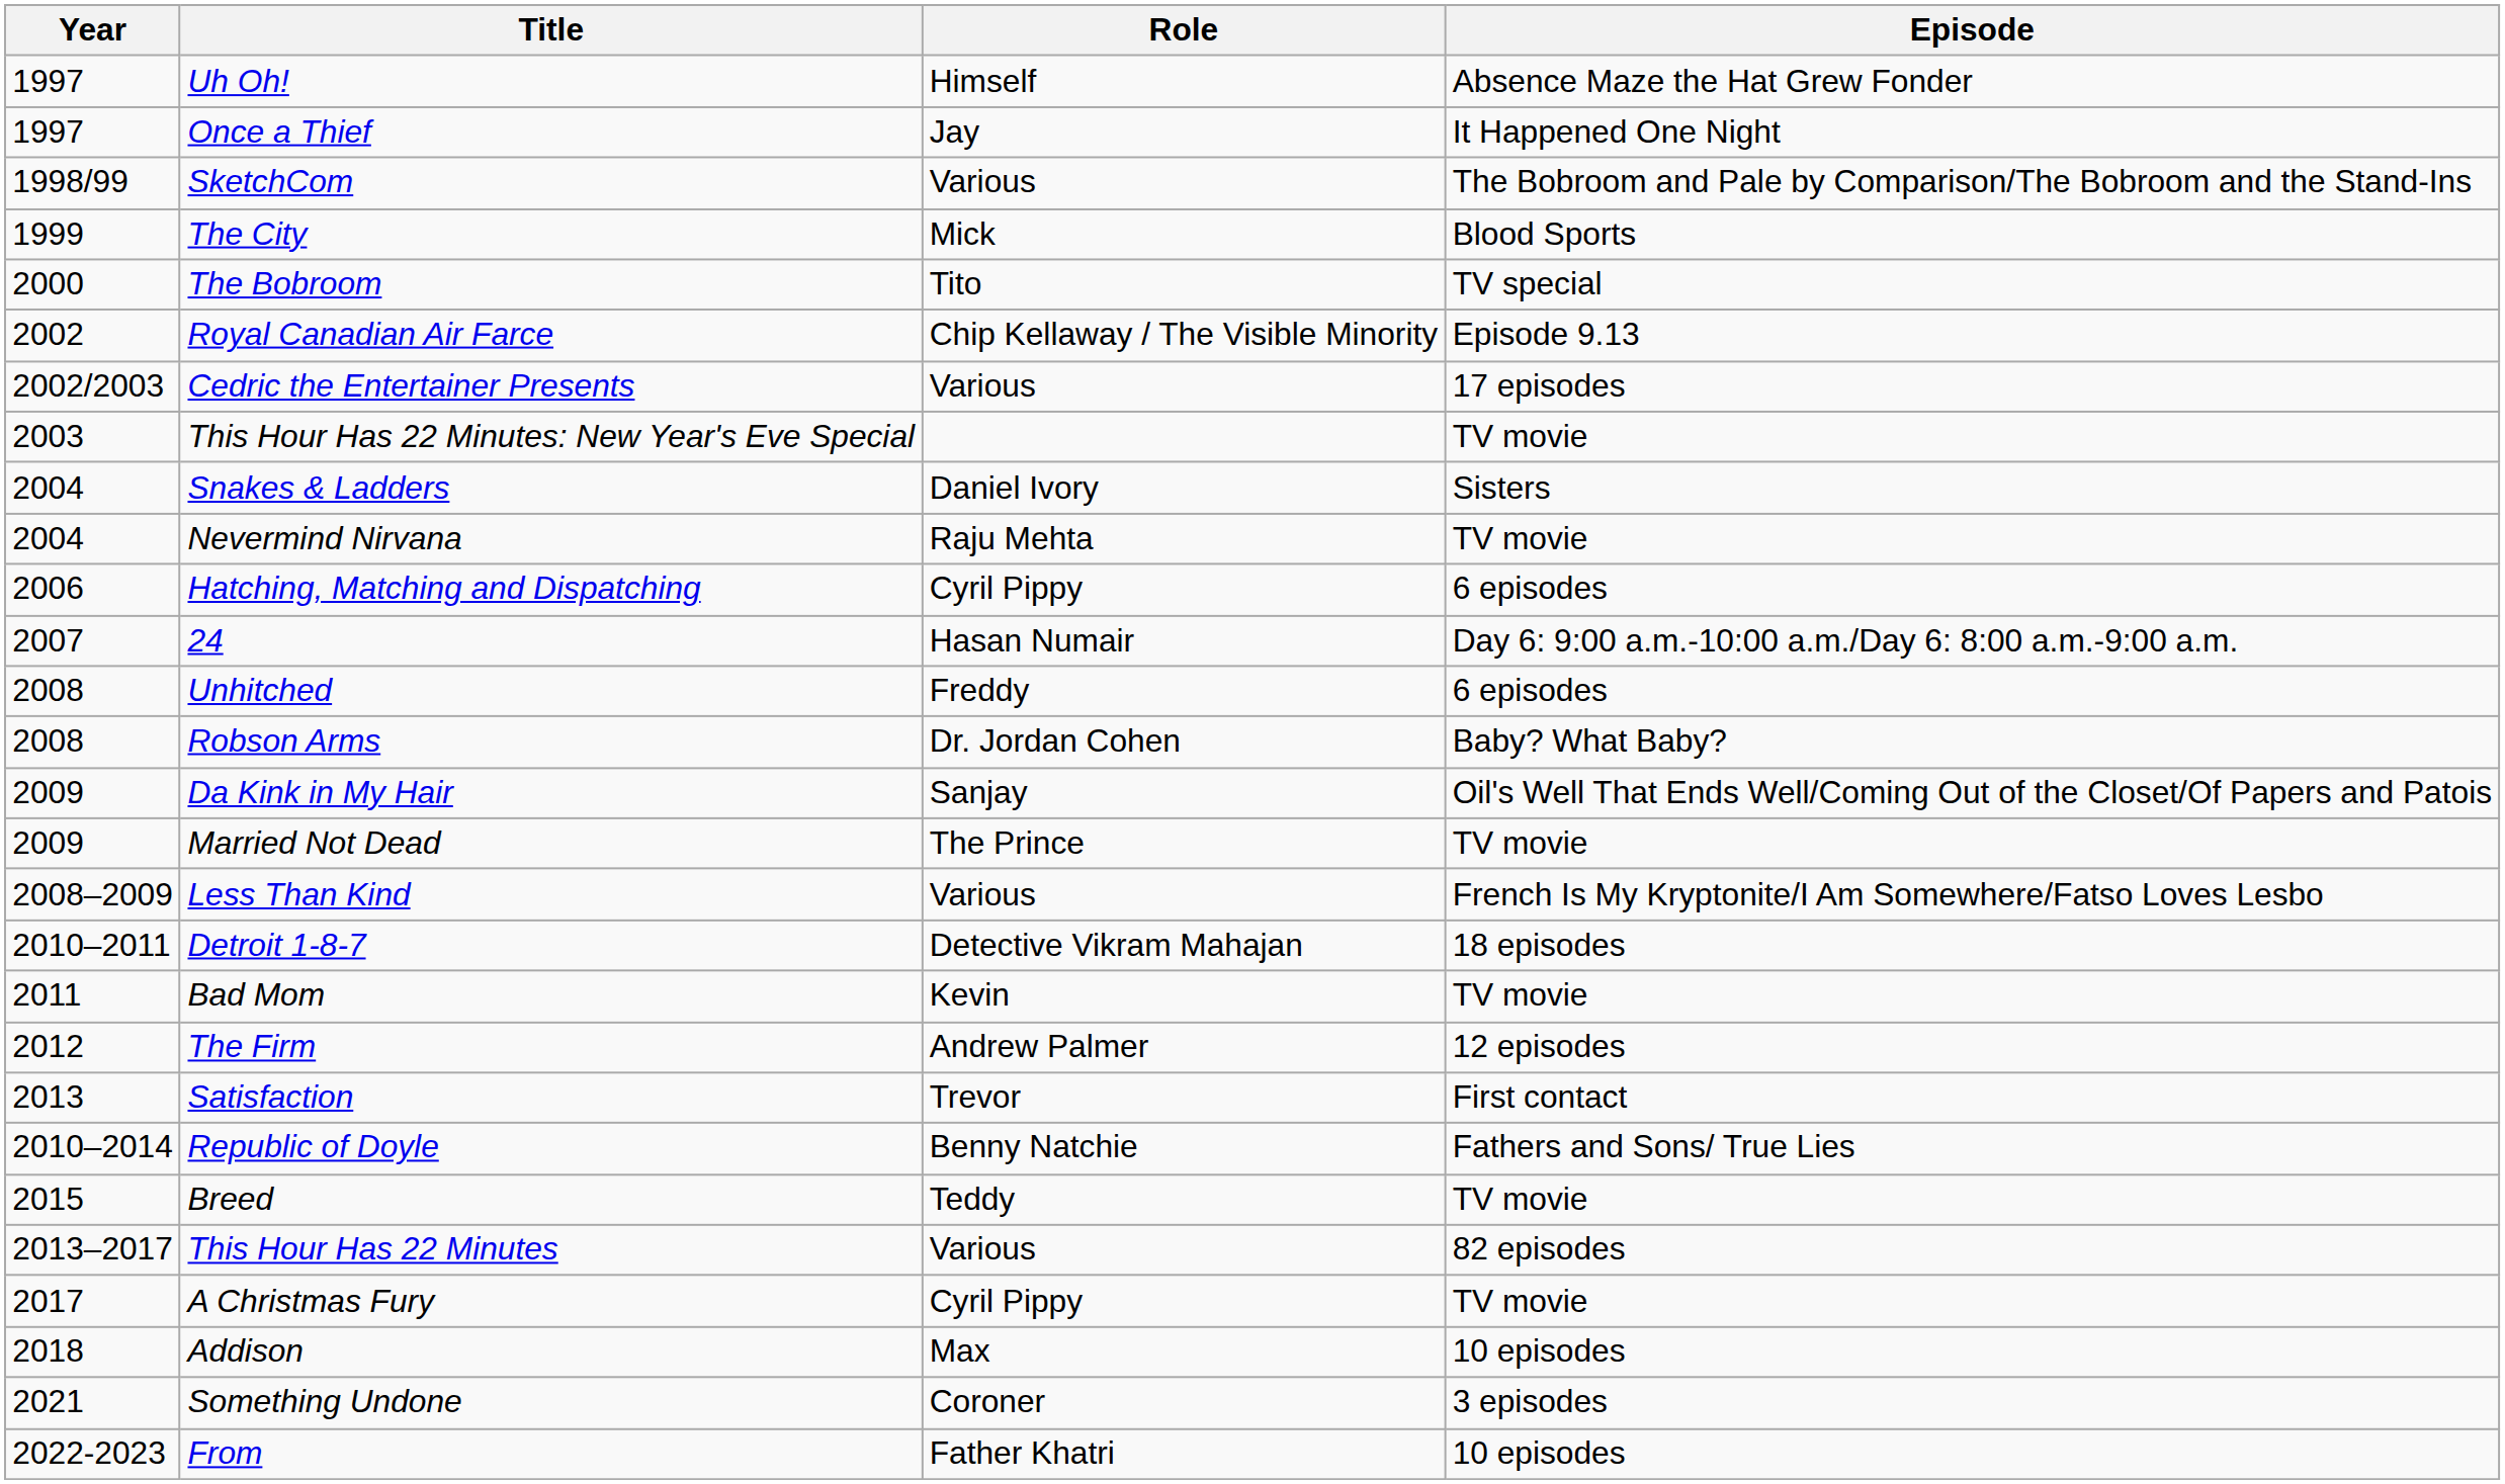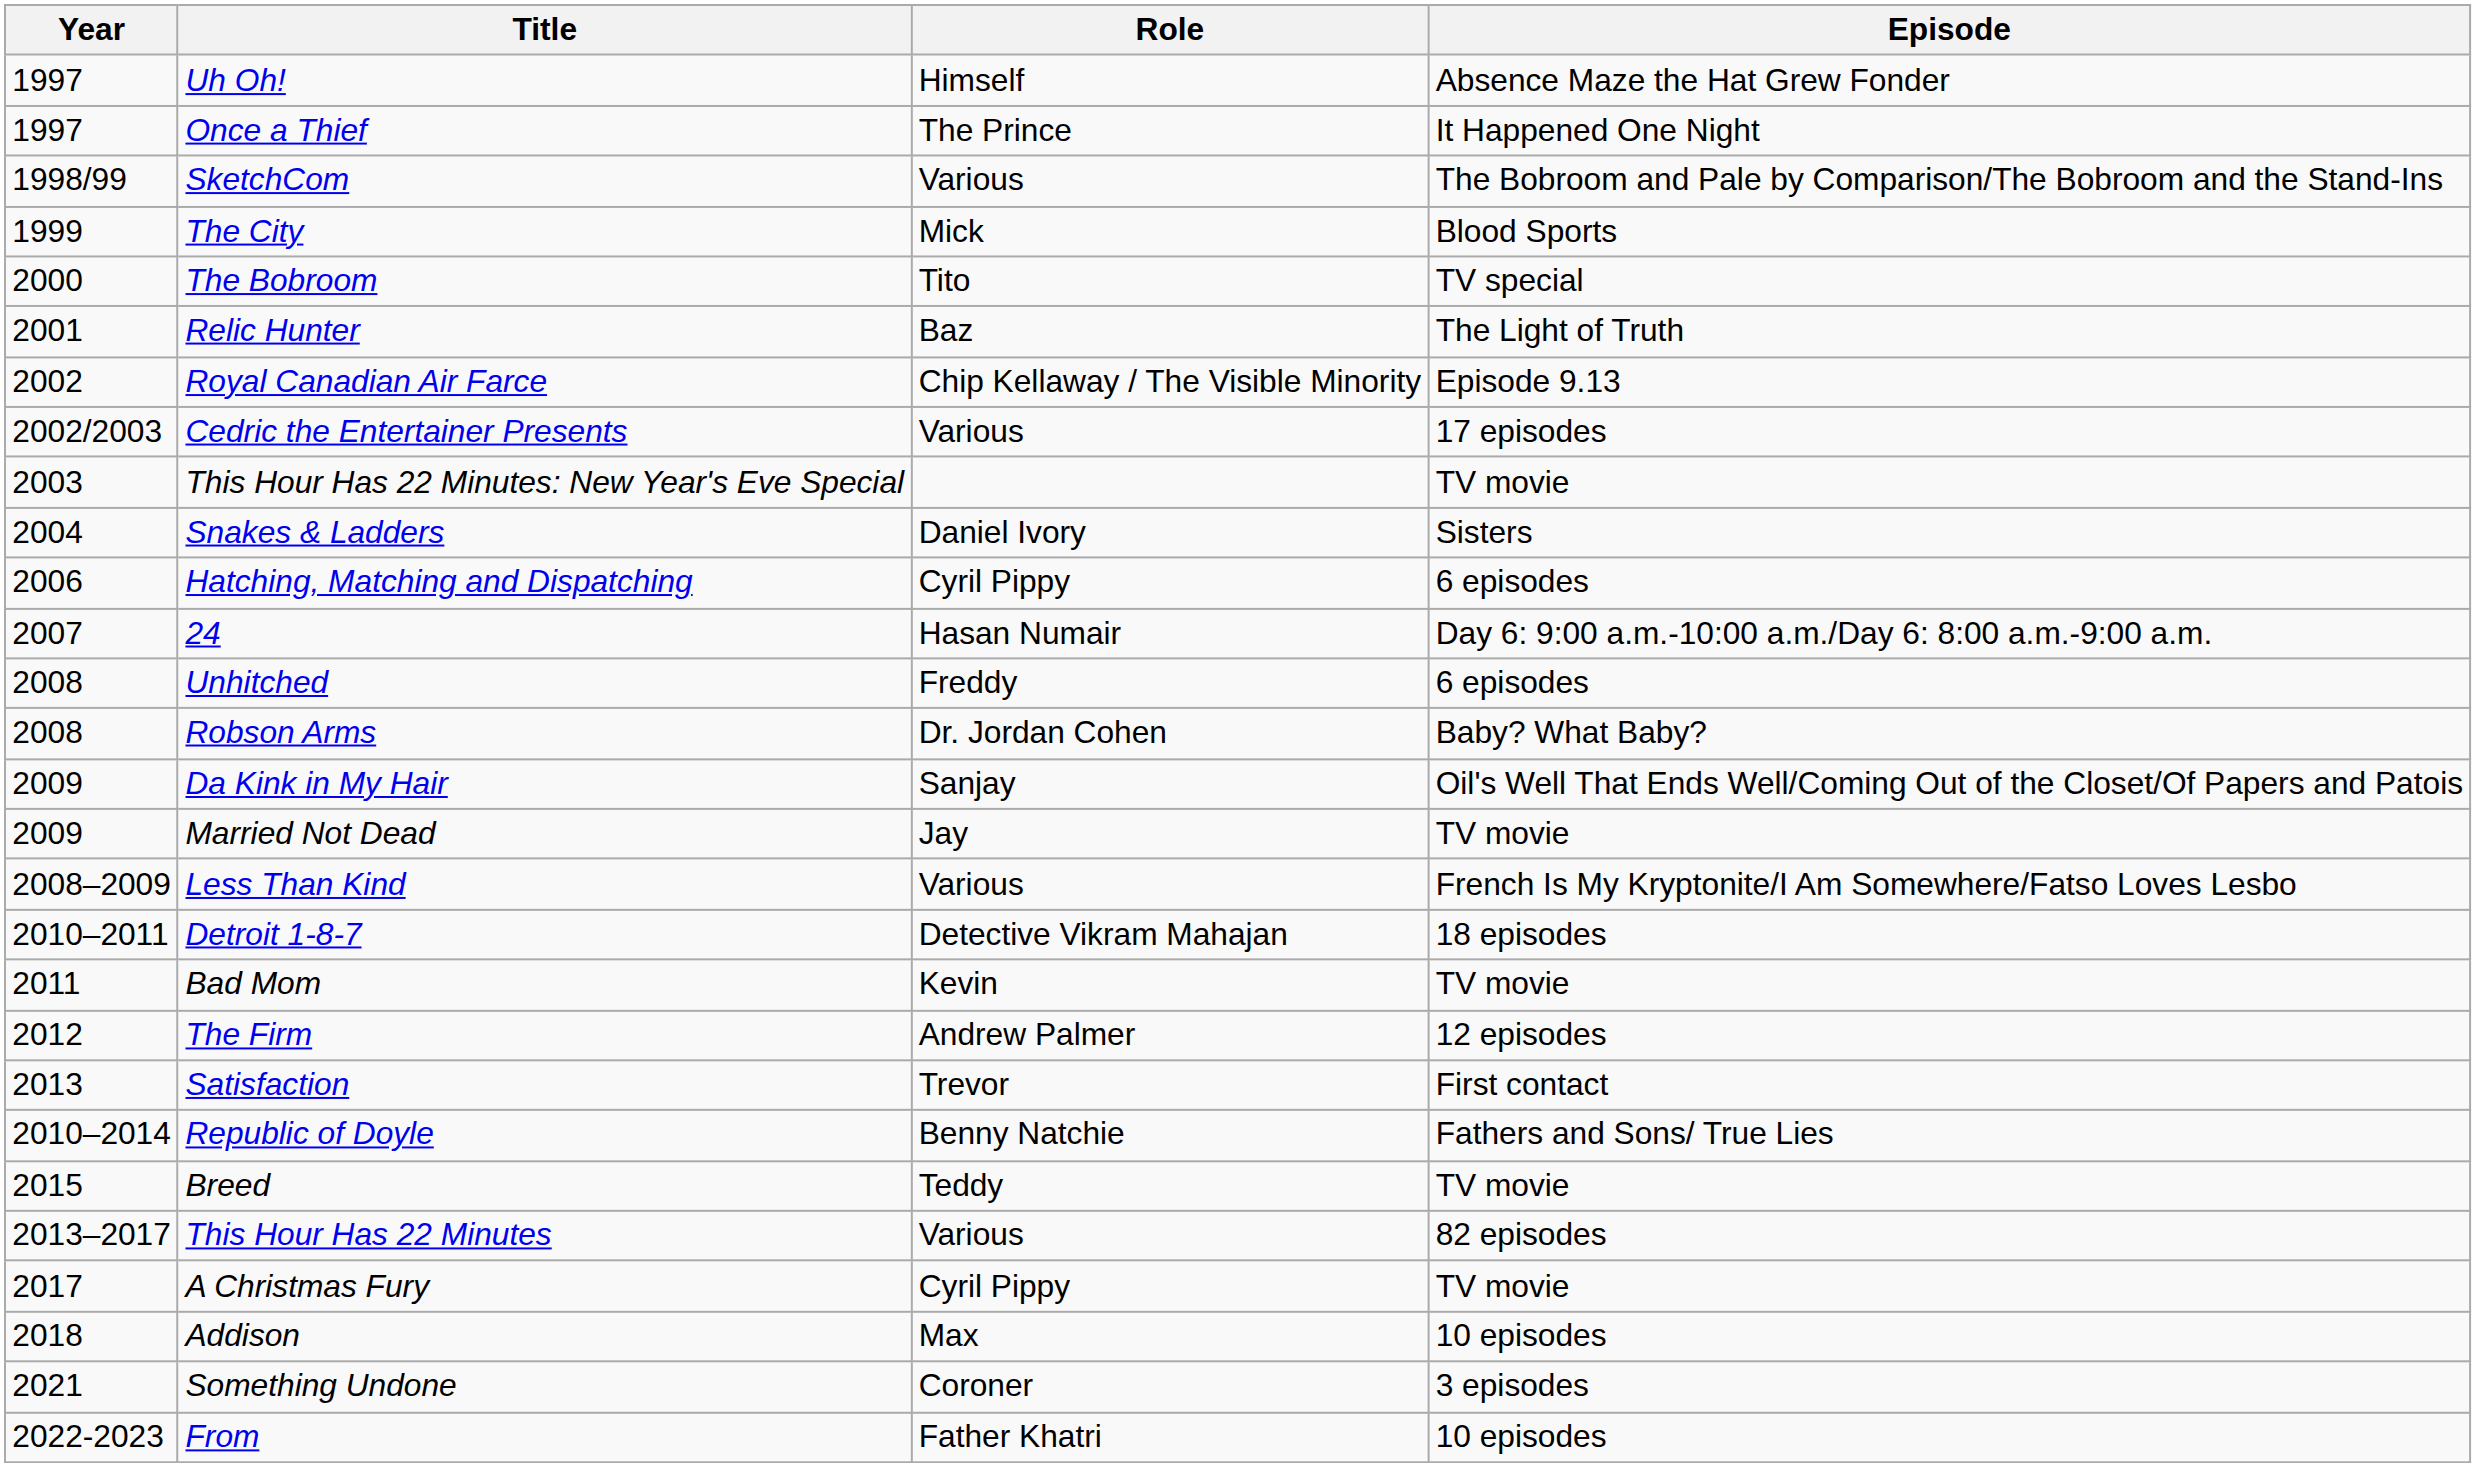Once a Thief | Role: Jay -> The Prince
+ row: 2001 | Relic Hunter | Baz | The Light of Truth
- row: 2004 | Nevermind Nirvana | Raju Mehta | TV movie
Married Not Dead | Role: The Prince -> Jay
